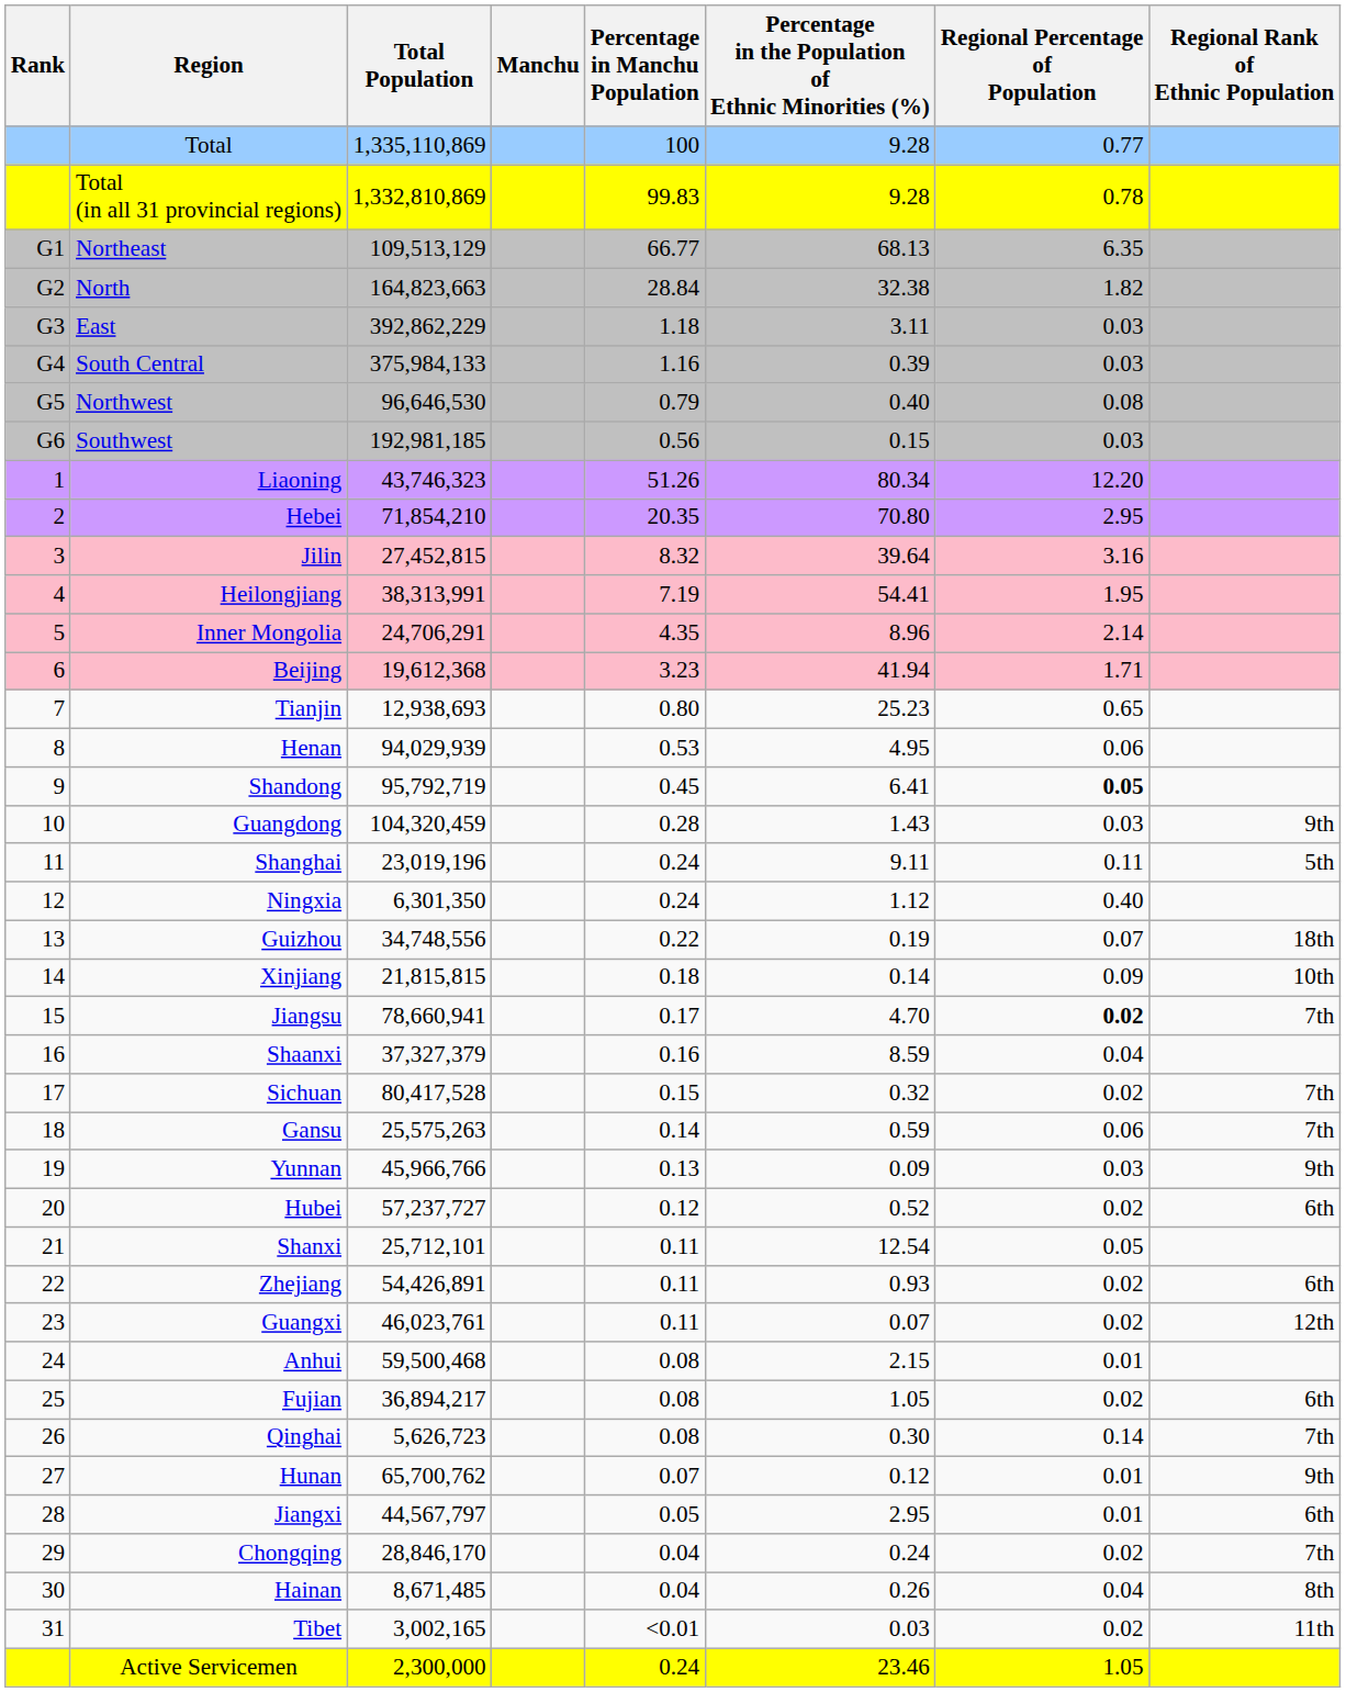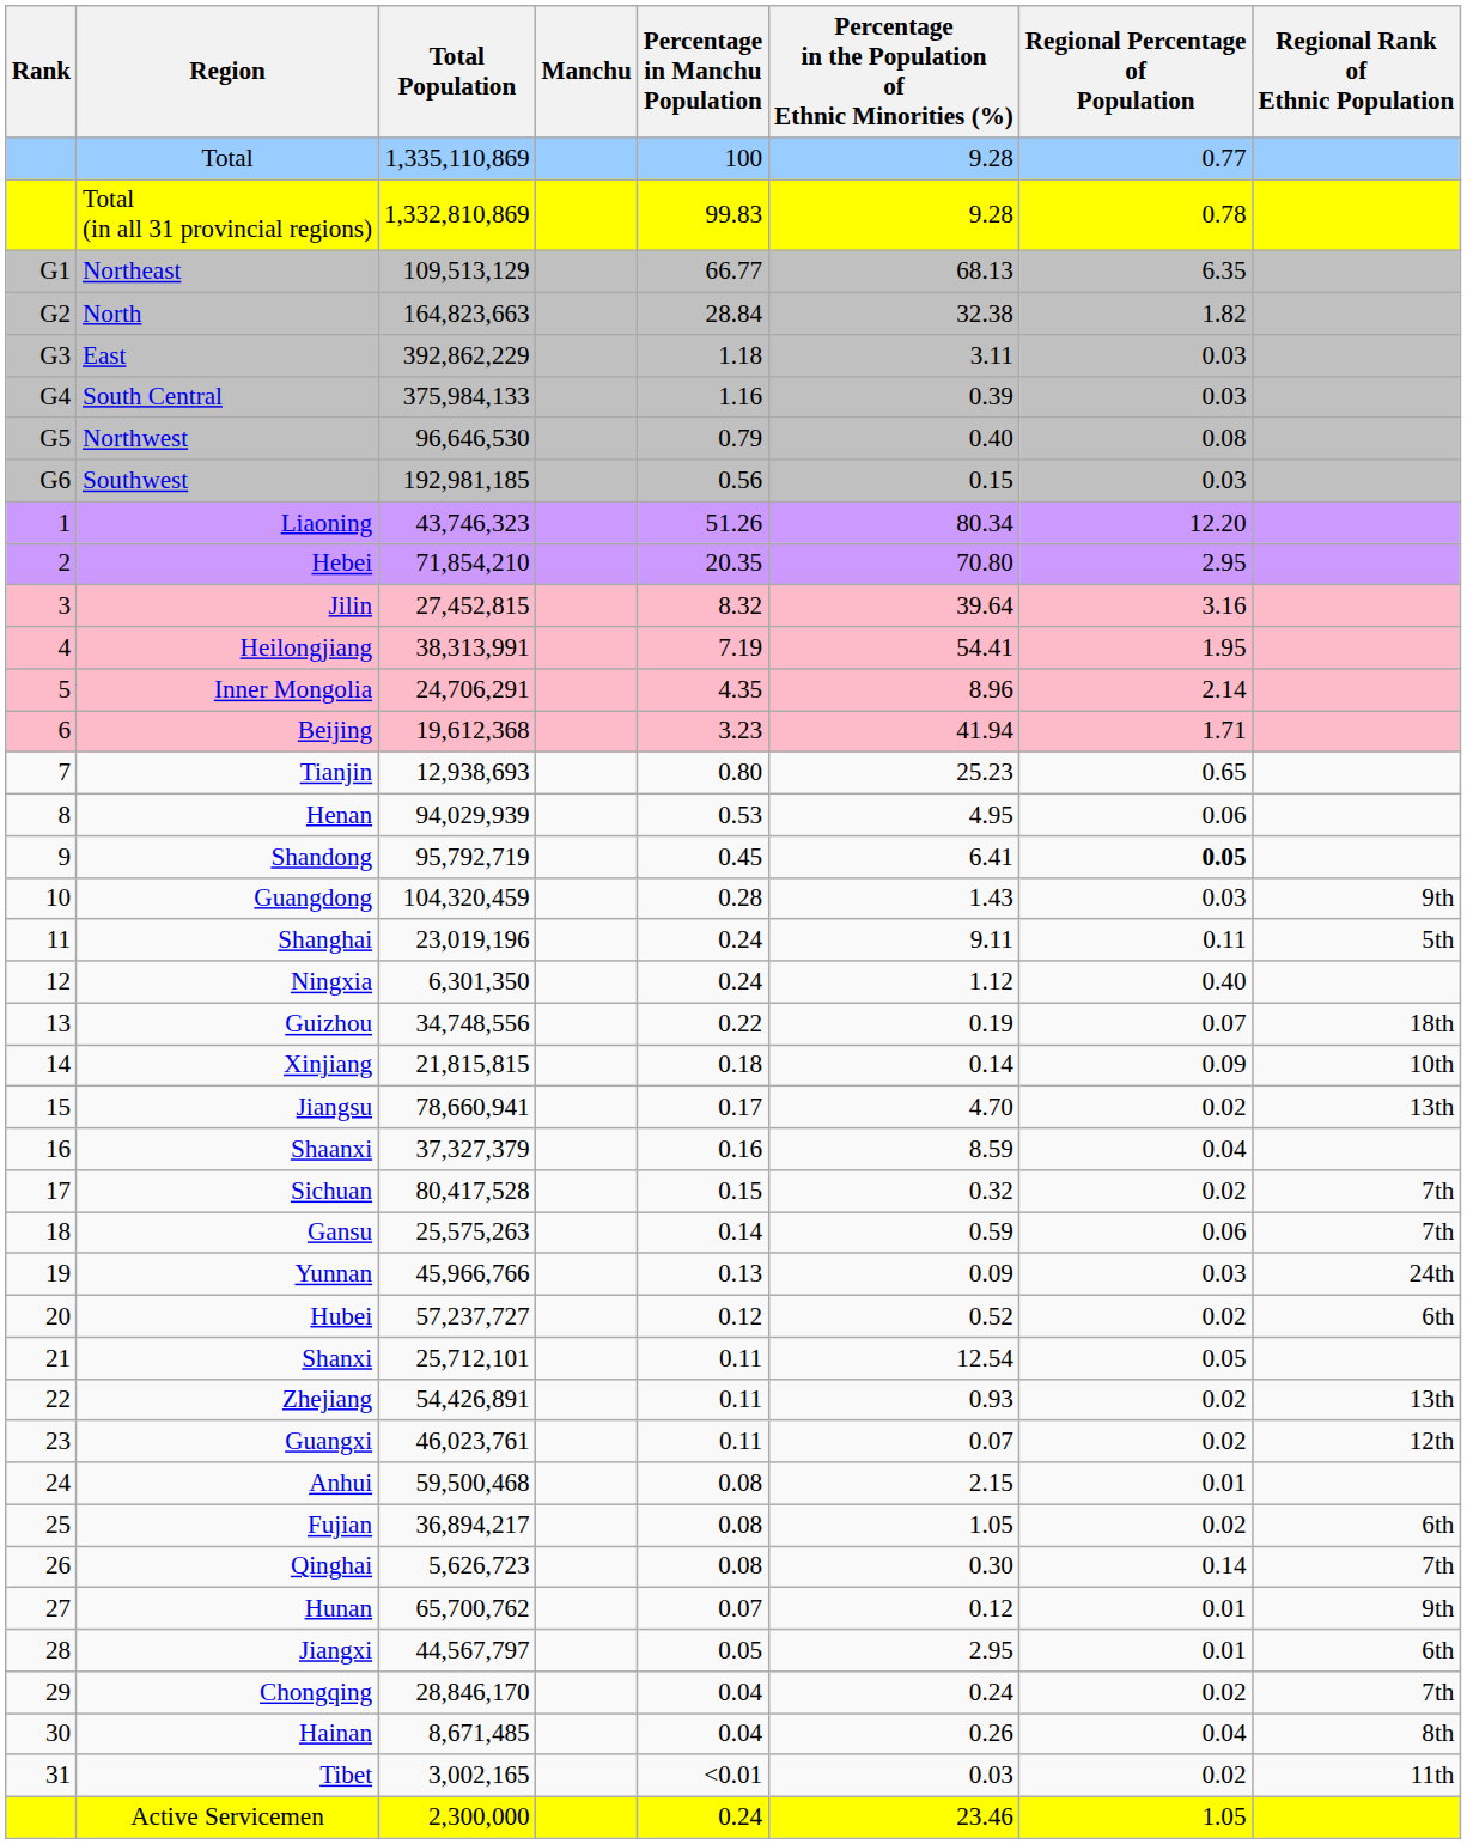Jiangsu | Regional Percentage of Population: bold -> normal
Jiangsu | Regional Rank of Ethnic Population: 7th -> 13th
Yunnan | Regional Rank of Ethnic Population: 9th -> 24th
Zhejiang | Regional Rank of Ethnic Population: 6th -> 13th
